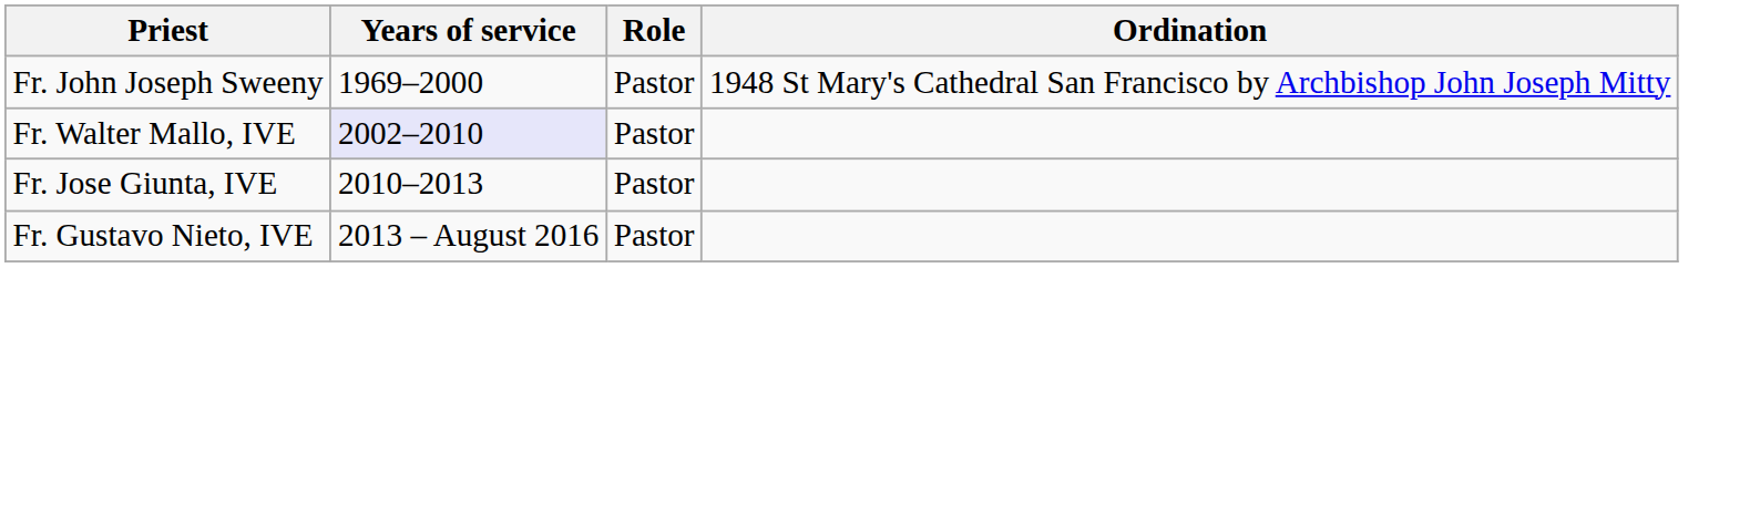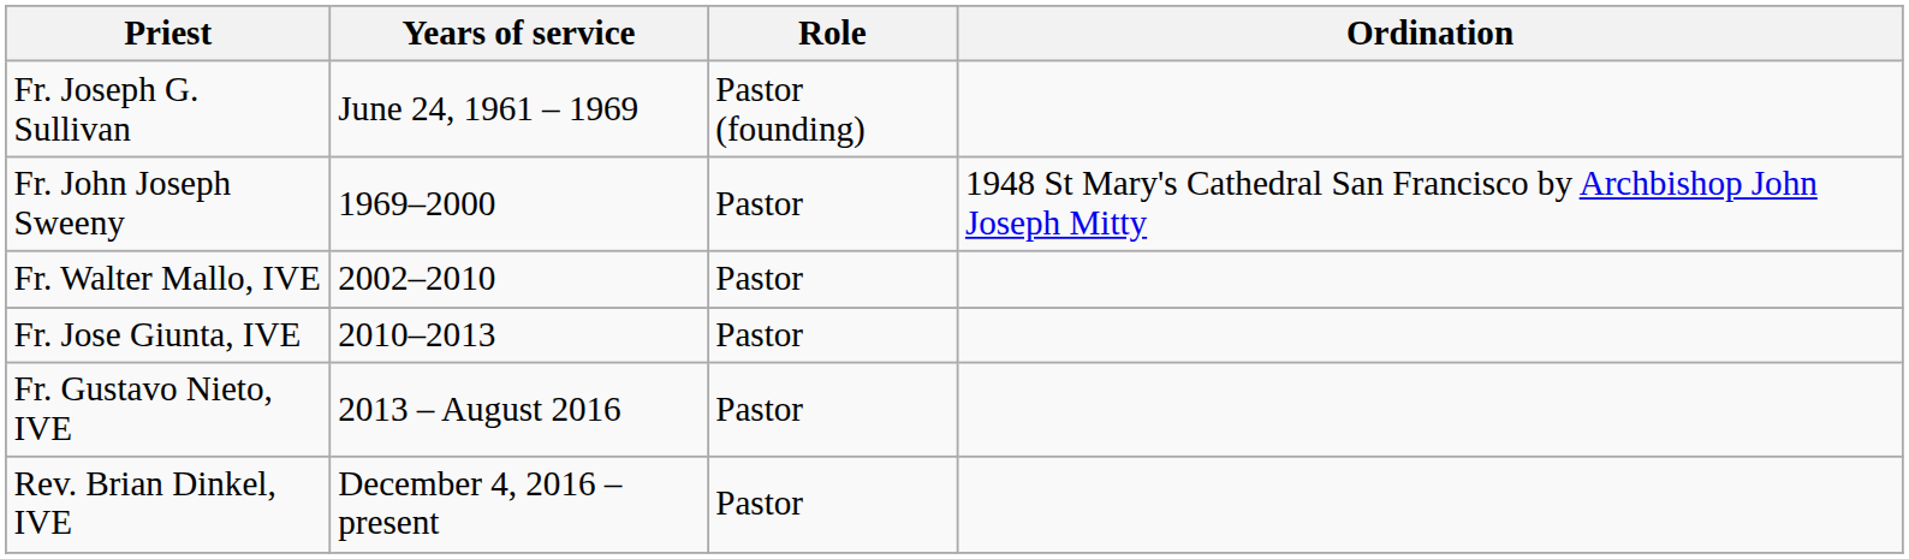+ row: Fr. Joseph G. Sullivan | June 24, 1961 – 1969 | Pastor (founding)
Fr. Walter Mallo, IVE | Years of service: lavender background -> no background
+ row: Rev. Brian Dinkel, IVE | December 4, 2016 – present | Pastor
